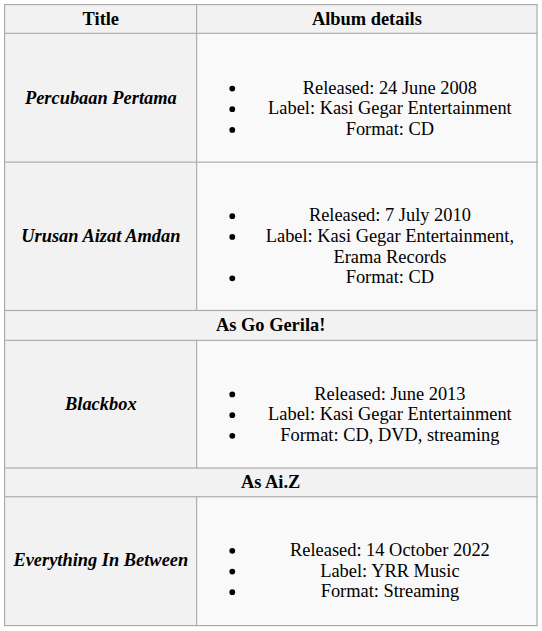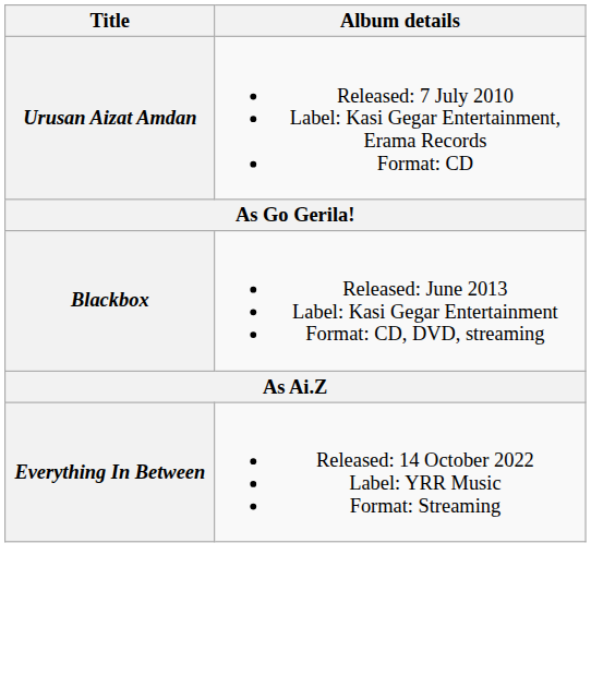- row: Percubaan Pertama | Released: 24 June 2008 Label: Kasi Gegar Entertainment Format: CD
